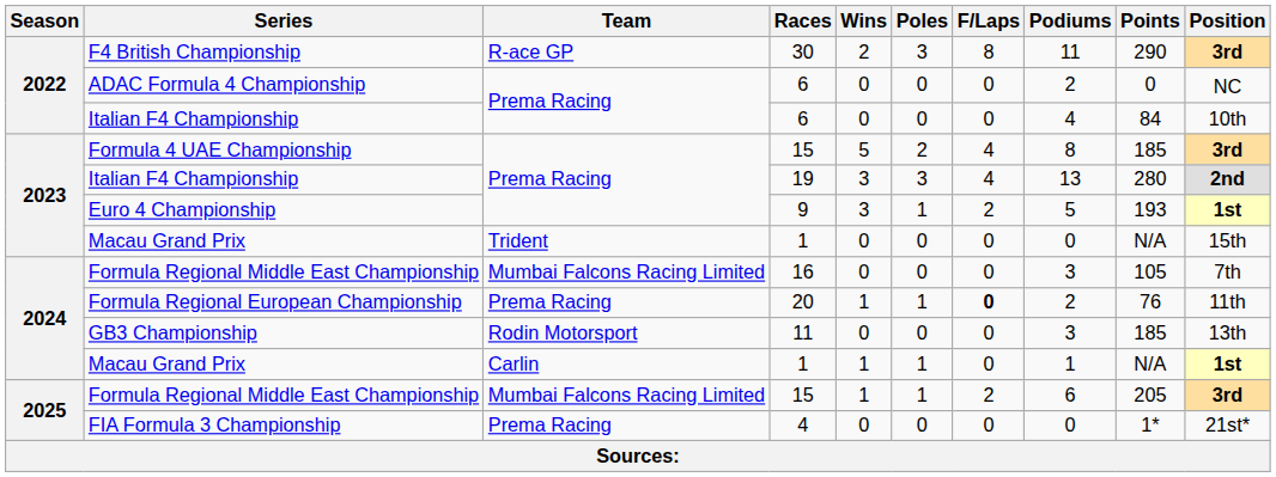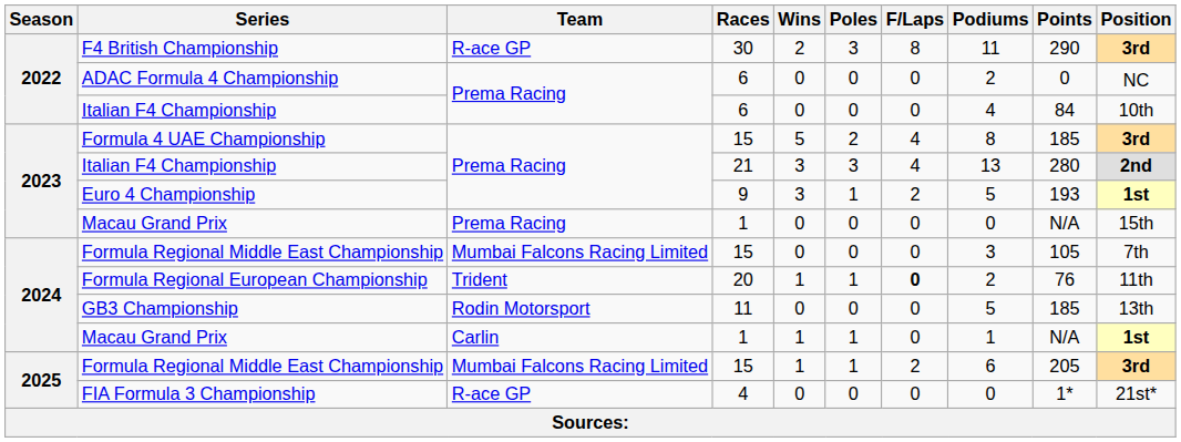2023 / Italian F4 Championship | Races: 19 -> 21
2023 / Macau Grand Prix | Team: Trident -> Prema Racing
2024 / Formula Regional Middle East Championship | Races: 16 -> 15
Formula Regional European Championship | Team: Prema Racing -> Trident
GB3 Championship | Podiums: 3 -> 5
FIA Formula 3 Championship | Team: Prema Racing -> R-ace GP
